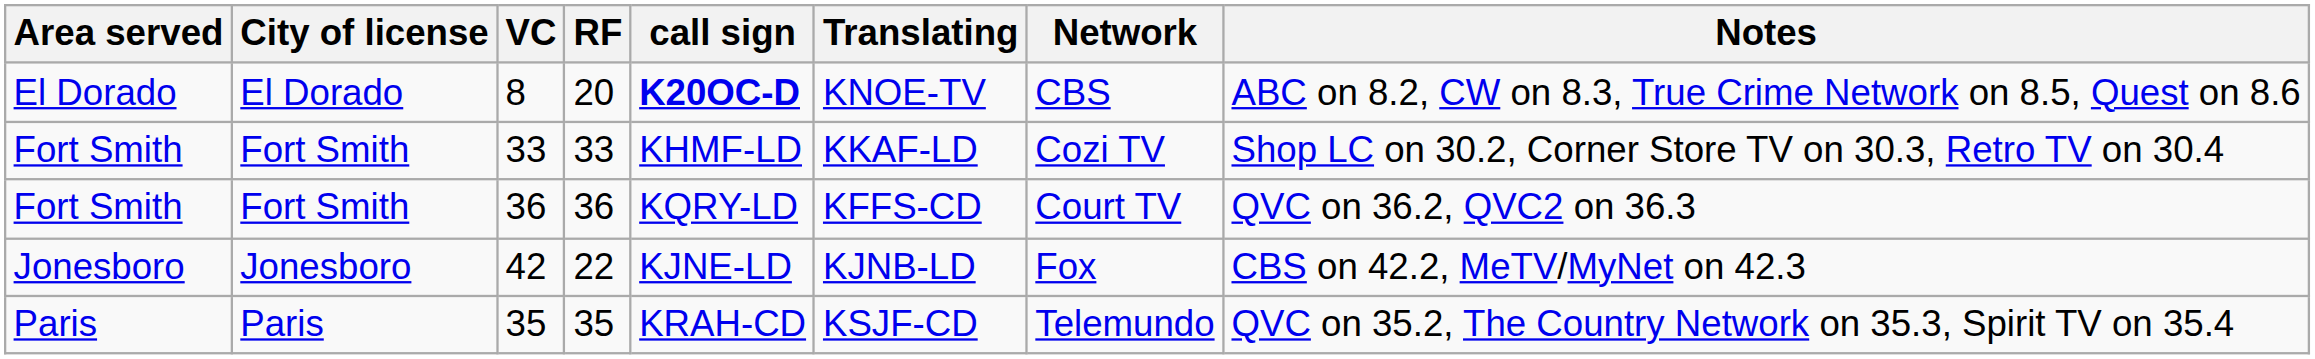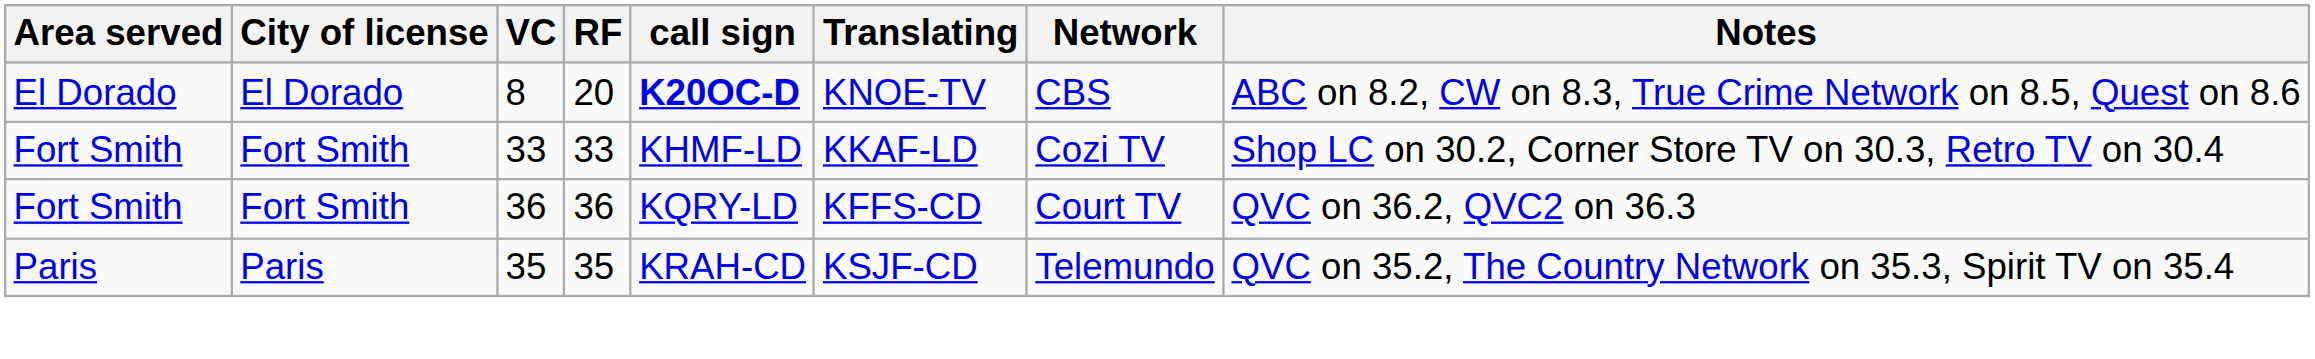- row: Jonesboro | Jonesboro | 42 | 22 | KJNE-LD | KJNB-LD | Fox | CBS on 42.2, MeTV/MyNet on 42.3
